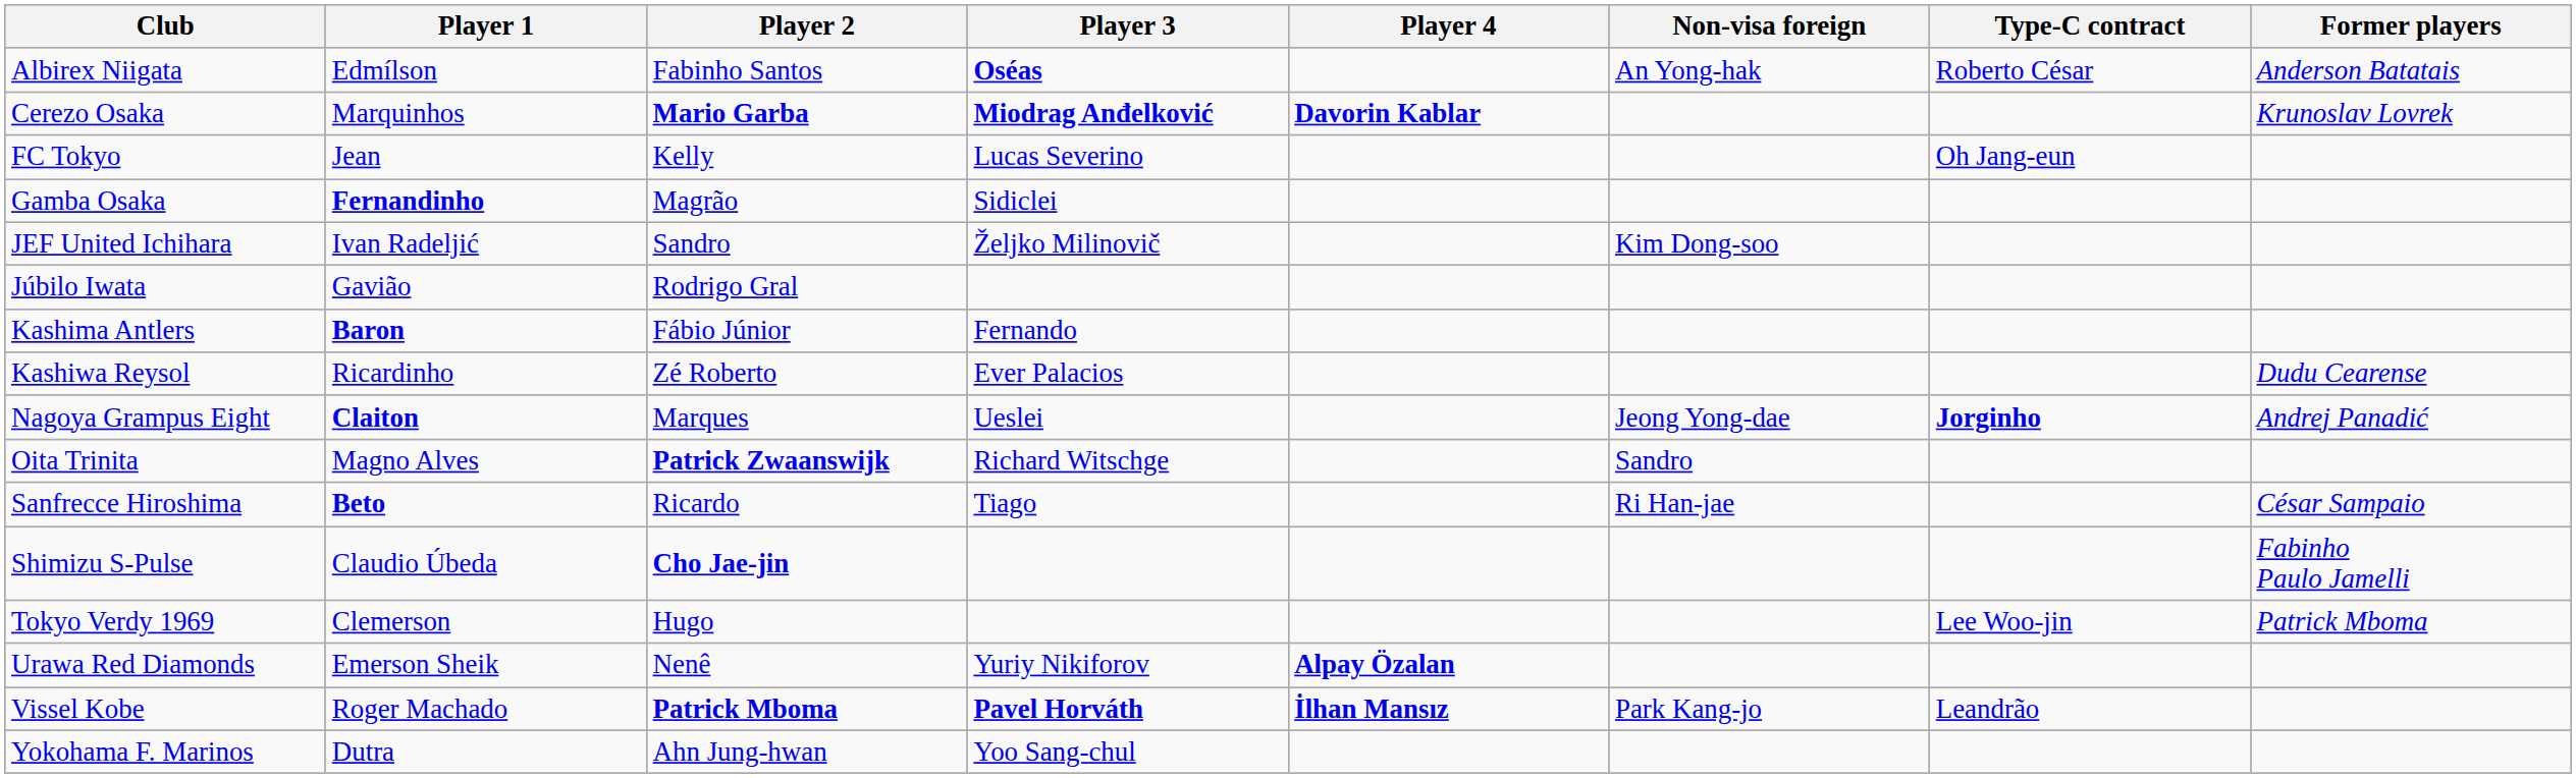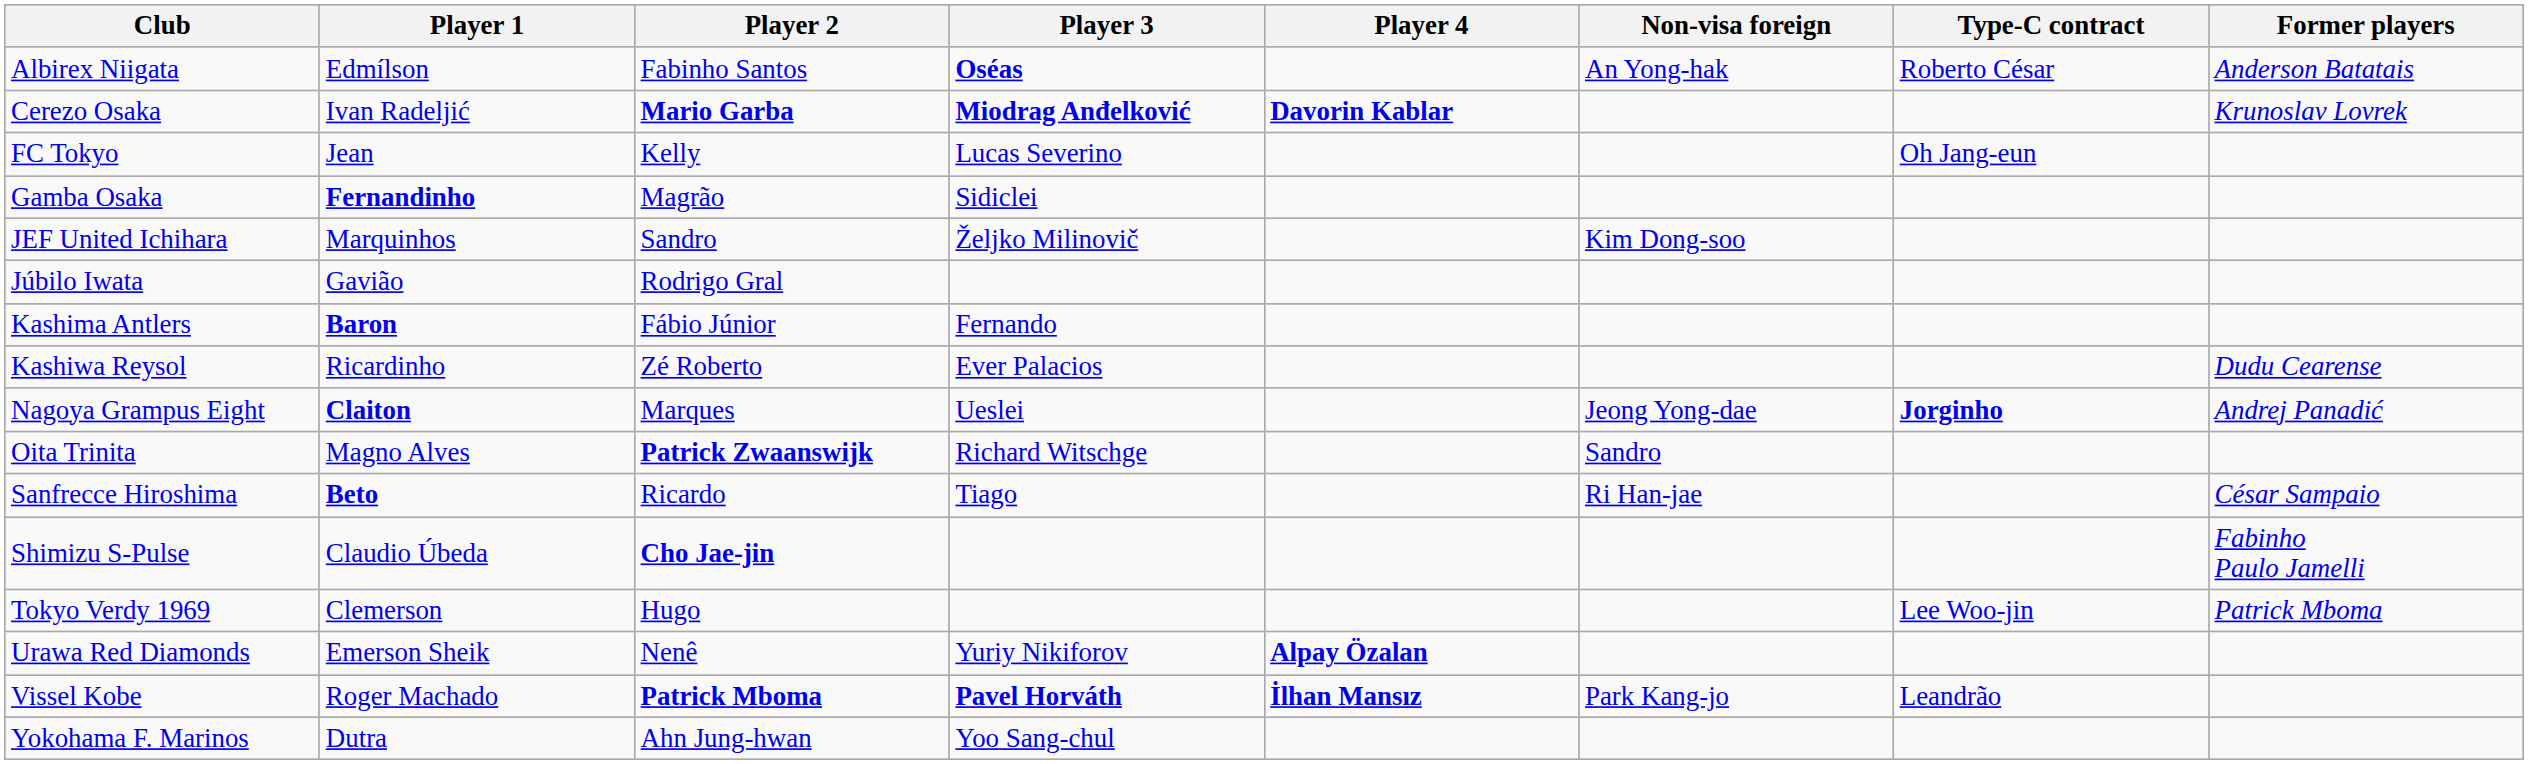Cerezo Osaka | Player 1: Marquinhos -> Ivan Radeljić
JEF United Ichihara | Player 1: Ivan Radeljić -> Marquinhos
